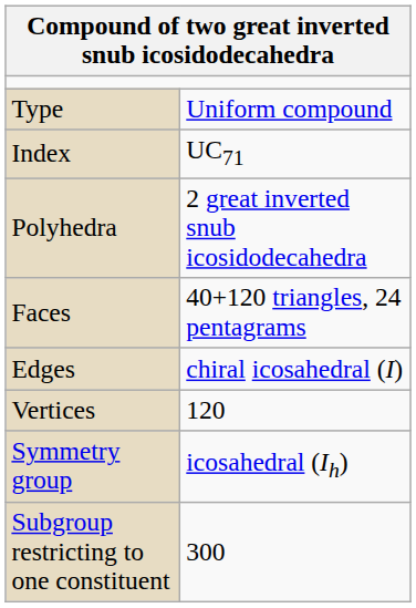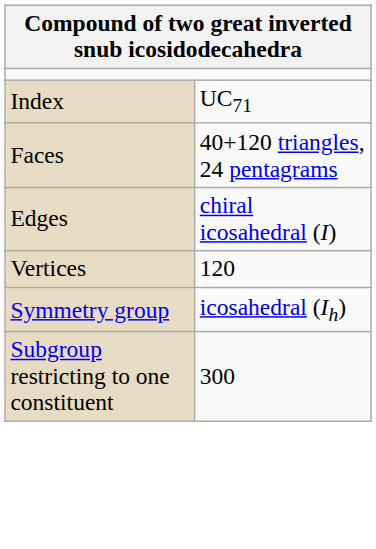- row: Type | Uniform compound
- row: Polyhedra | 2 great inverted snub icosidodecahedra
